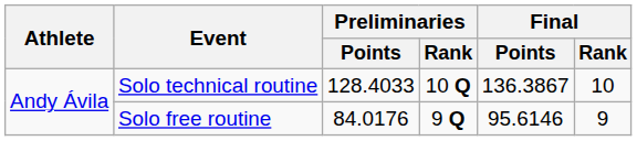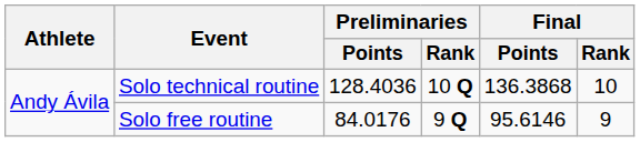Solo technical routine | Preliminaries / Points: 128.4033 -> 128.4036
Solo technical routine | Final / Points: 136.3867 -> 136.3868
